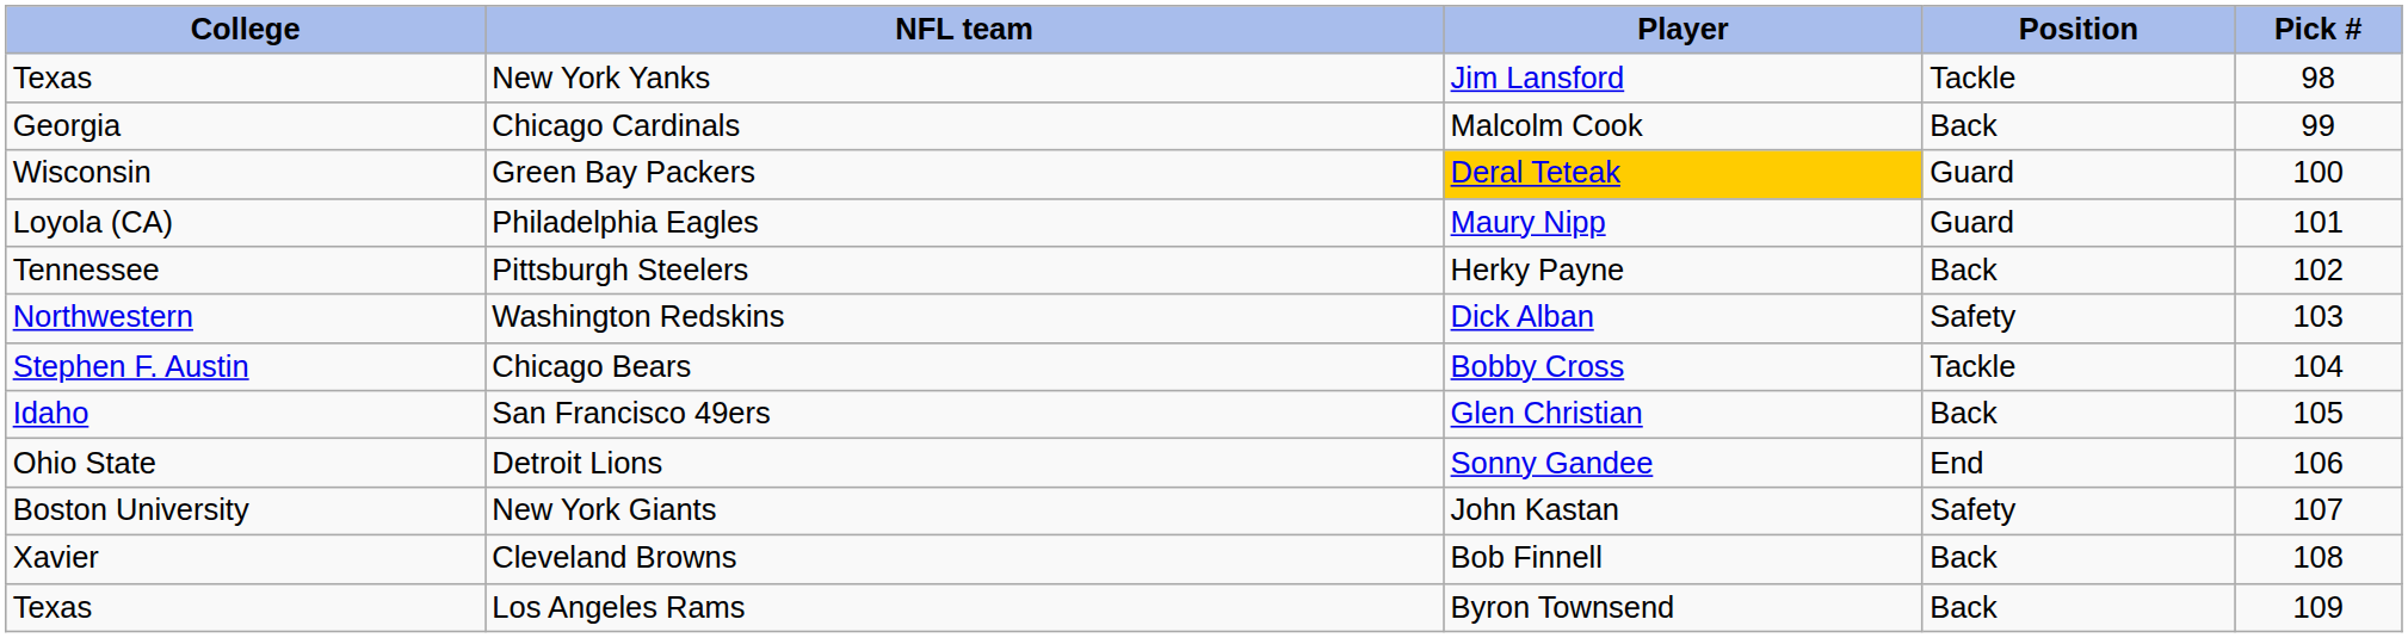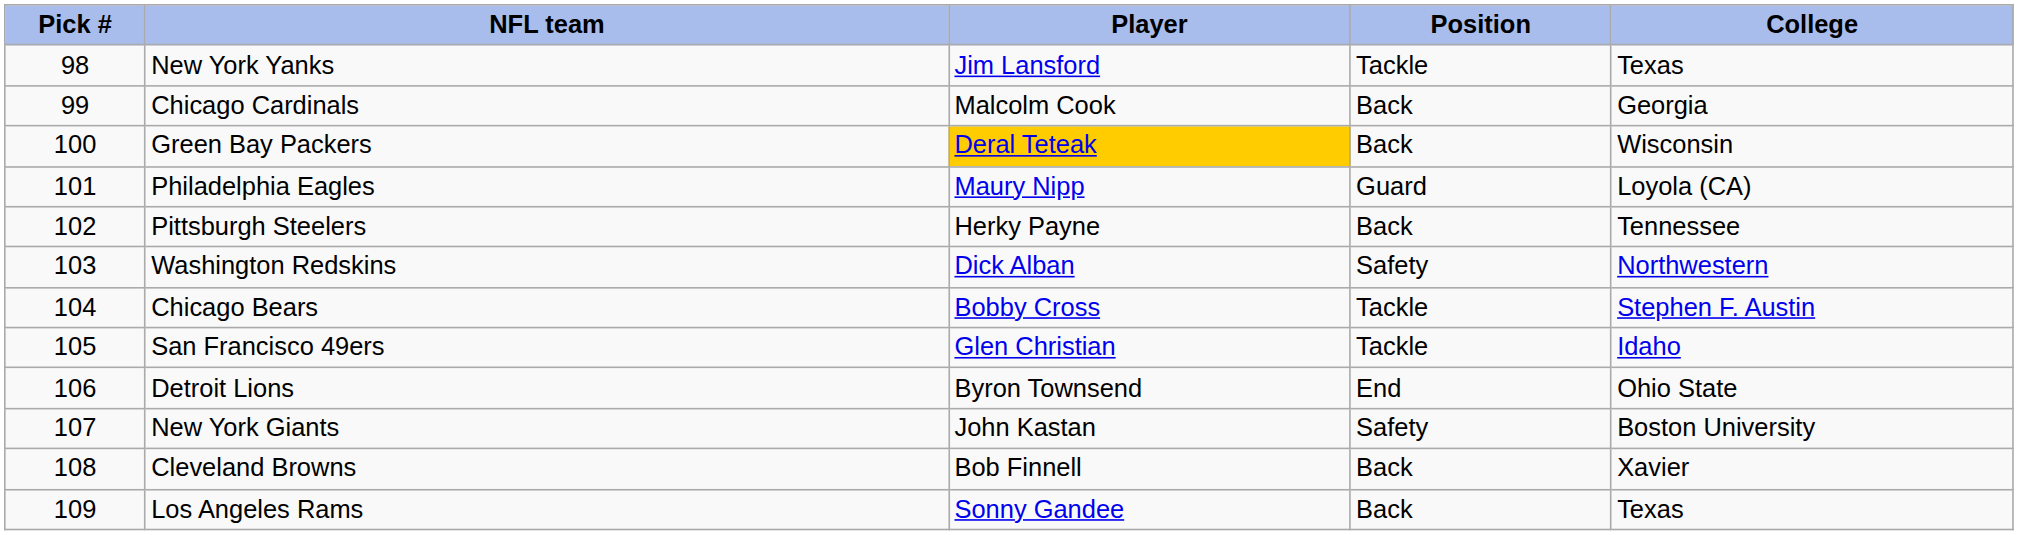columns swapped: Pick # <-> College
Green Bay Packers | Position: Guard -> Back
San Francisco 49ers | Position: Back -> Tackle
Detroit Lions | Player: Sonny Gandee -> Byron Townsend
Los Angeles Rams | Player: Byron Townsend -> Sonny Gandee
